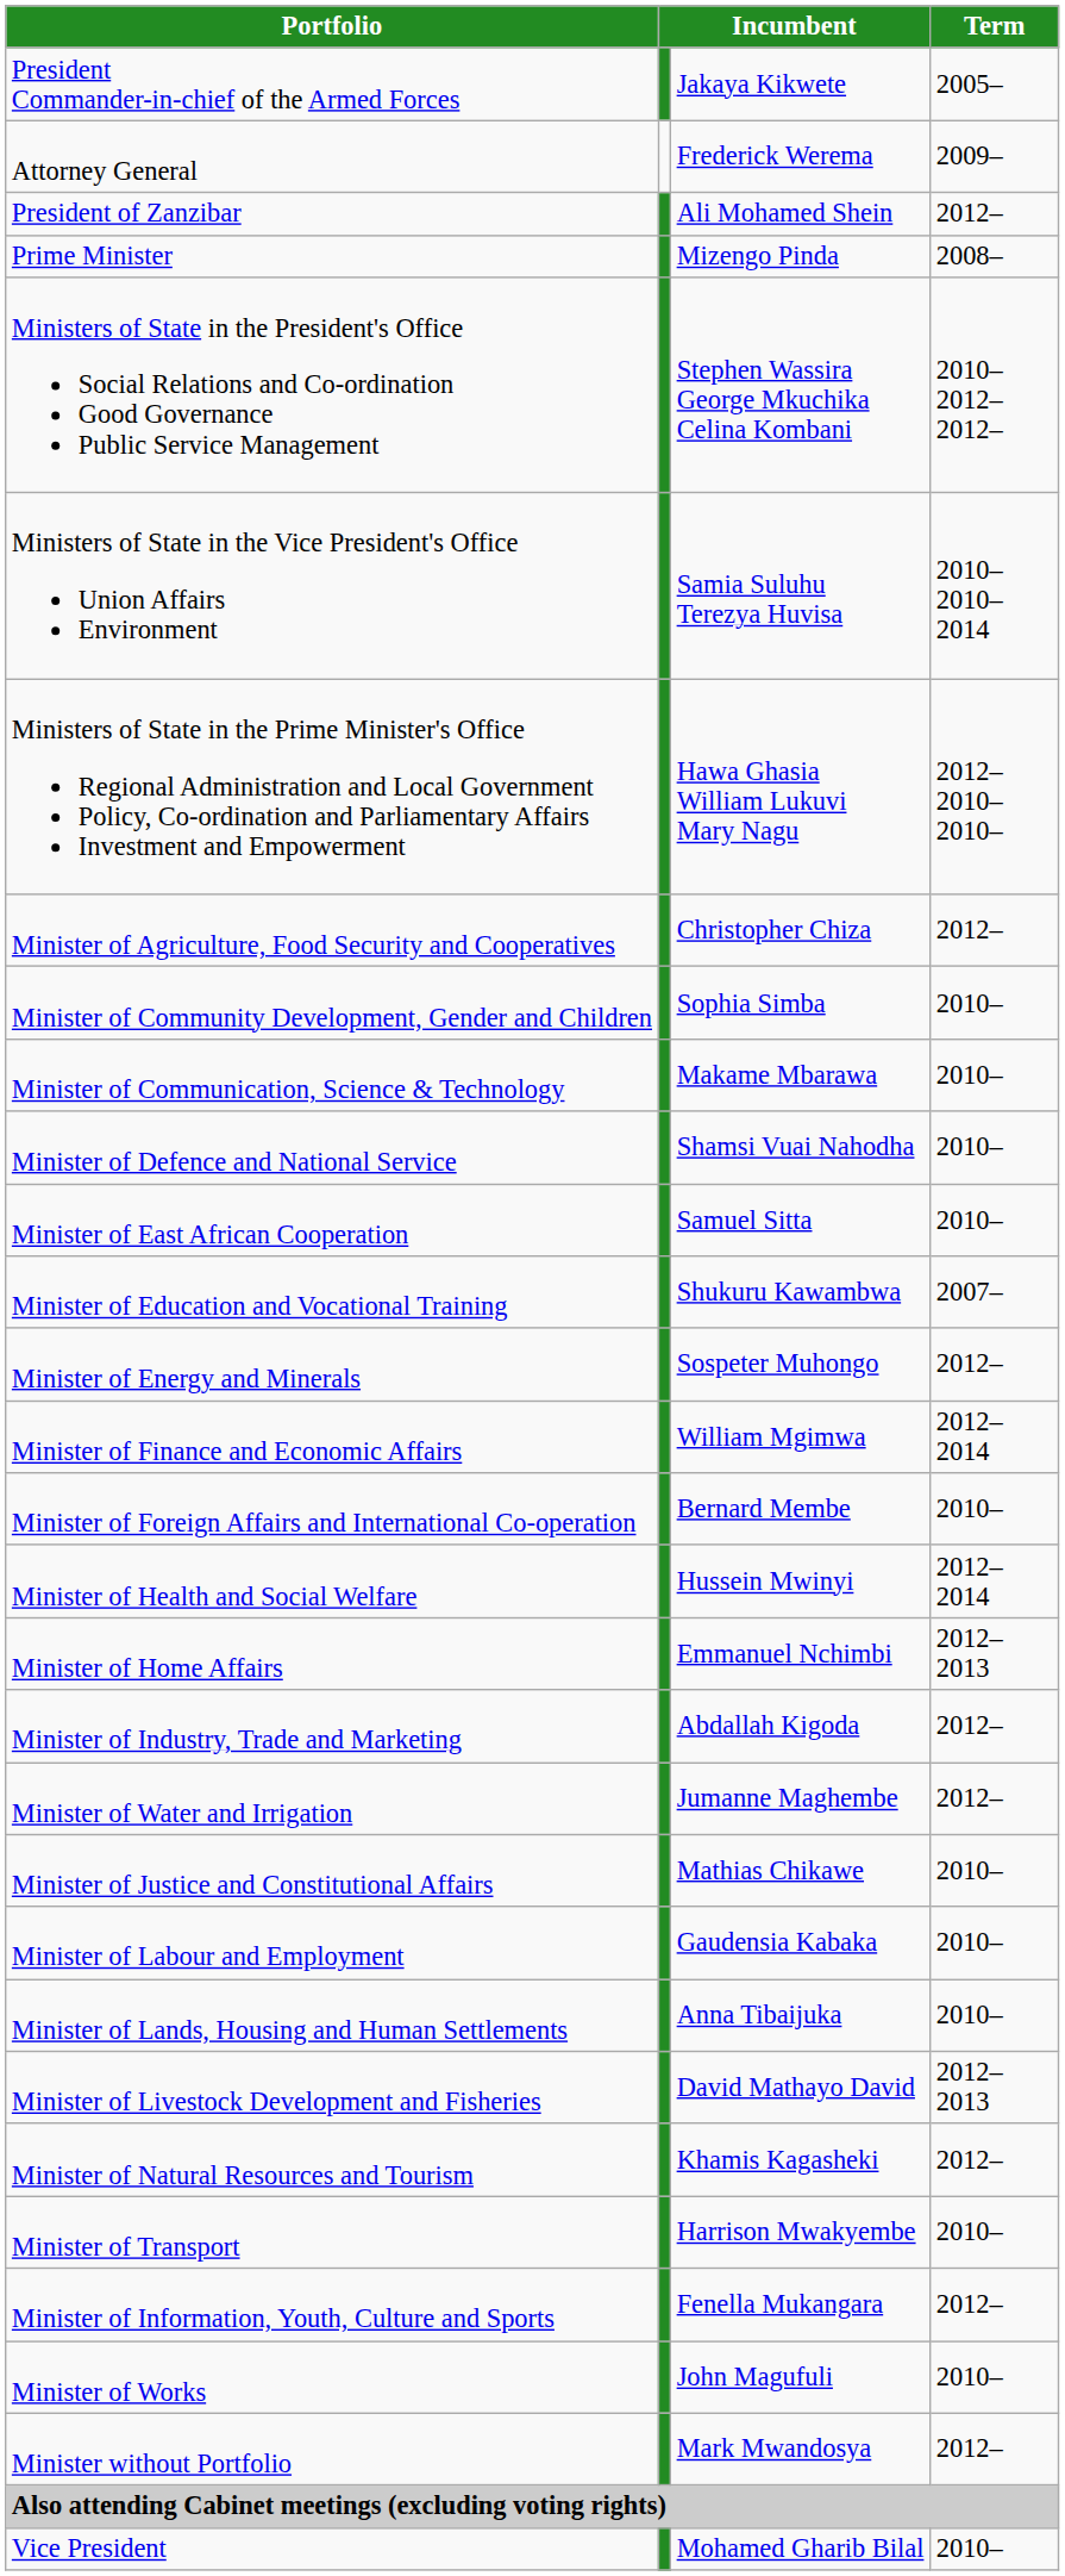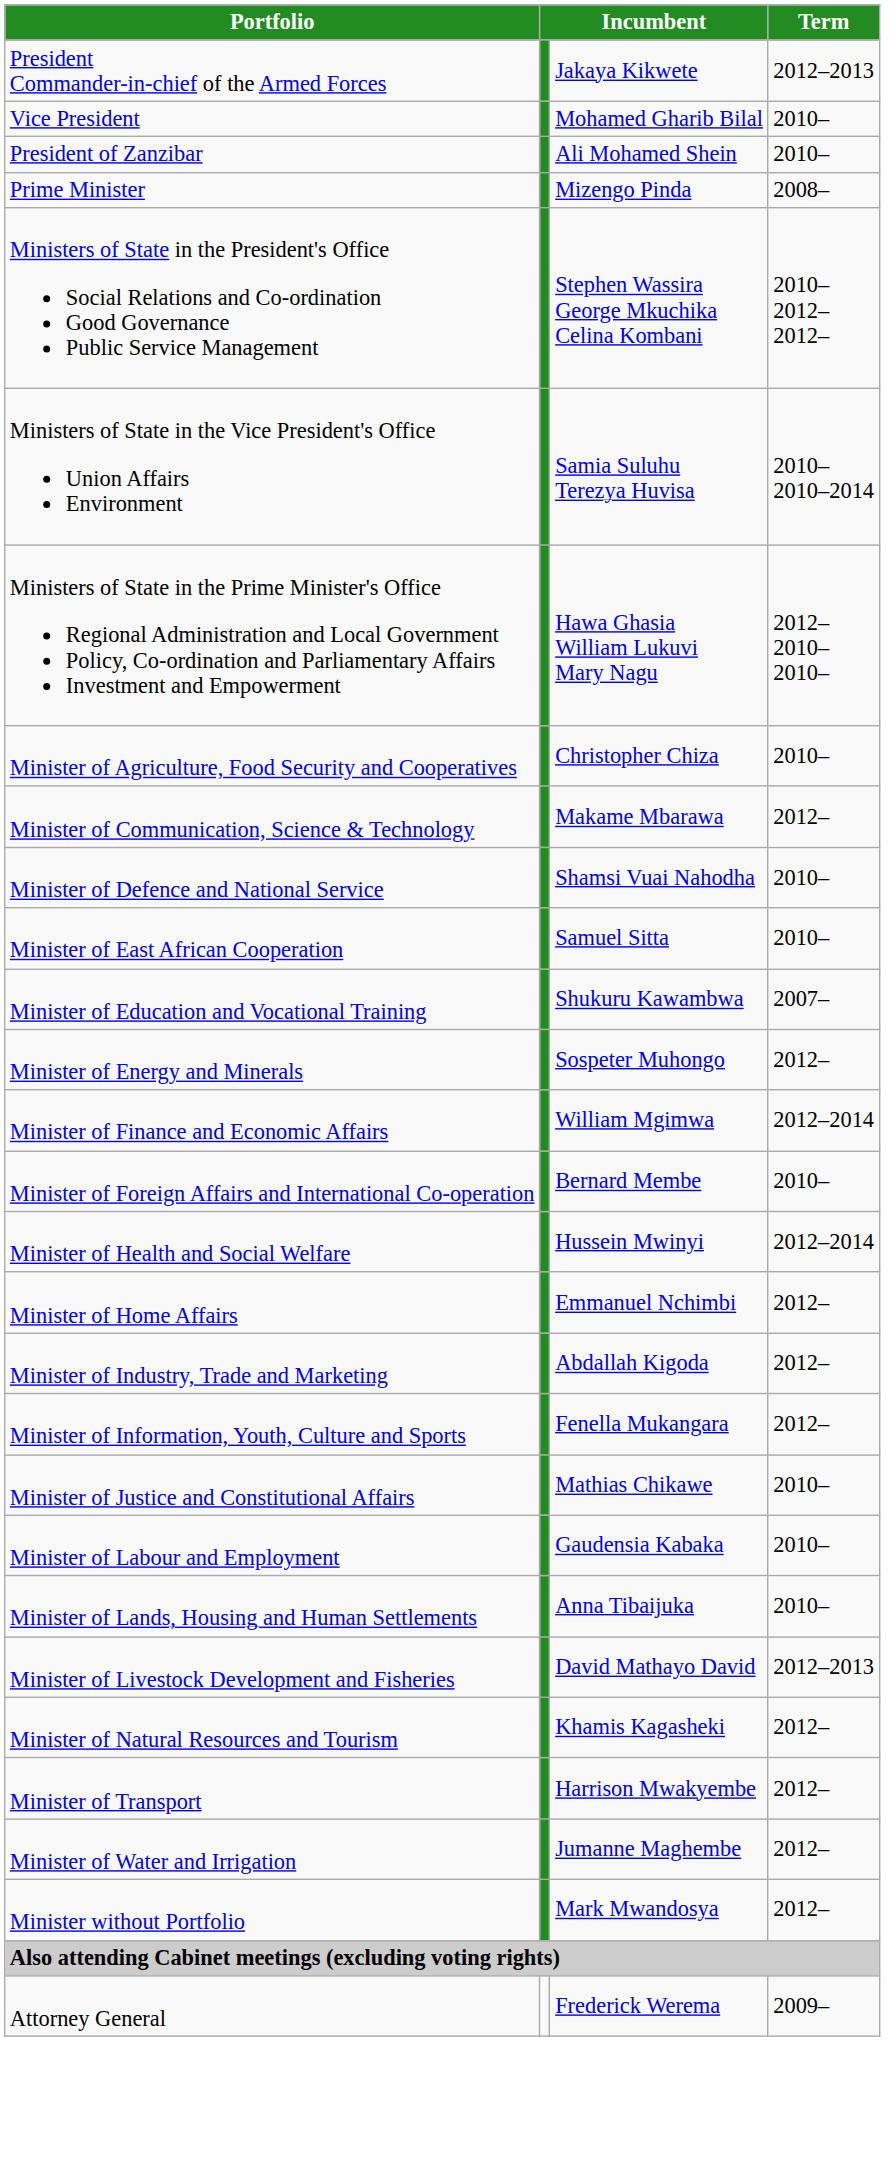President Commander-in-chief of the Armed Forces | Term: 2005– -> 2012–2013
rows swapped: Vice President <-> Attorney General
President of Zanzibar | Term: 2012– -> 2010–
Minister of Agriculture, Food Security and Cooperatives | Term: 2012– -> 2010–
- row: Minister of Community Development, Gender and Children | Sophia Simba | 2010–
Minister of Communication, Science & Technology | Term: 2010– -> 2012–
Minister of Home Affairs | Term: 2012–2013 -> 2012–
rows swapped: Minister of Information, Youth, Culture and Sports <-> Minister of Water and Irrigation
Minister of Transport | Term: 2010– -> 2012–
- row: Minister of Works | John Magufuli | 2010–
